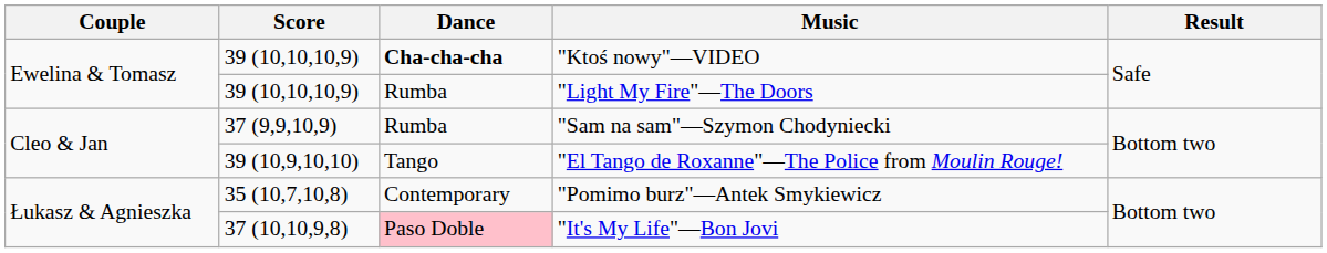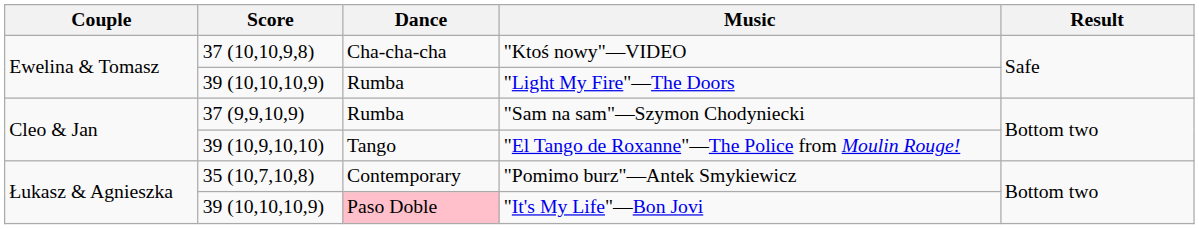"Ktoś nowy"—VIDEO | Score: 39 (10,10,10,9) -> 37 (10,10,9,8)
"Ktoś nowy"—VIDEO | Dance: bold -> normal
"It's My Life"—Bon Jovi | Score: 37 (10,10,9,8) -> 39 (10,10,10,9)
